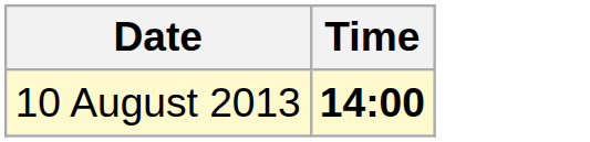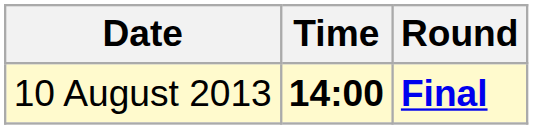+ column: Round | Final
